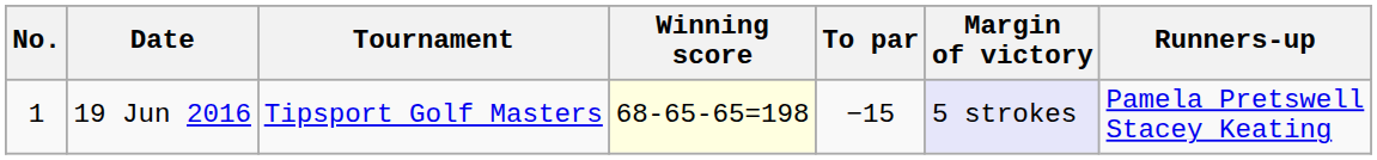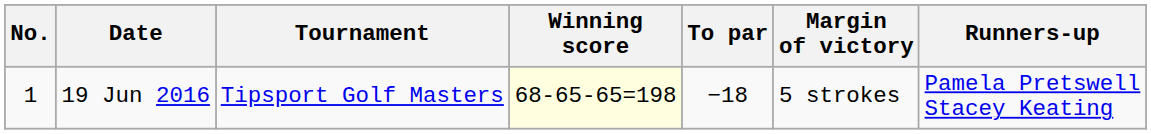19 Jun 2016 | To par: −15 -> −18
19 Jun 2016 | Margin of victory: lavender background -> no background
